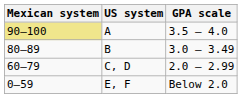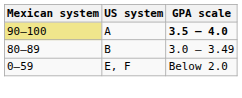A | GPA scale: normal -> bold
- row: 60–79 | C, D | 2.0 – 2.99
